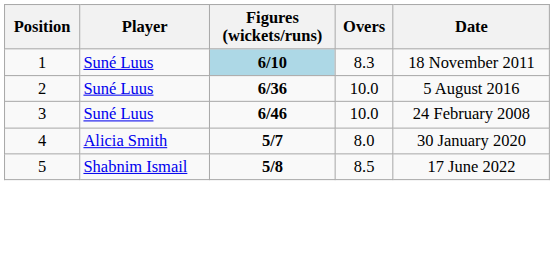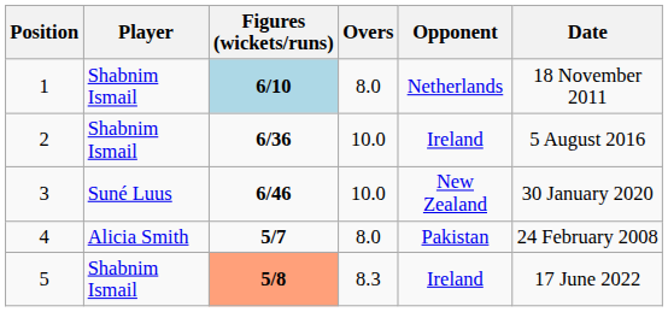+ column: Opponent | Netherlands | Ireland | New Zealand | Pakistan | Ireland
1 | Player: Suné Luus -> Shabnim Ismail
1 | Overs: 8.3 -> 8.0
2 | Player: Suné Luus -> Shabnim Ismail
3 | Date: 24 February 2008 -> 30 January 2020
4 | Date: 30 January 2020 -> 24 February 2008
5 | Figures (wickets/runs): no background -> lightsalmon background
5 | Overs: 8.5 -> 8.3
